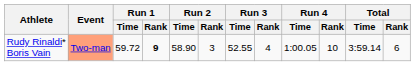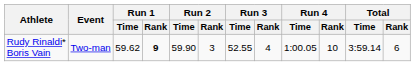Rudy Rinaldi* Boris Vain | Event: lightsalmon background -> no background
Rudy Rinaldi* Boris Vain | Run 1 / Time: 59.72 -> 59.62
Rudy Rinaldi* Boris Vain | Run 2 / Time: 58.90 -> 59.90
